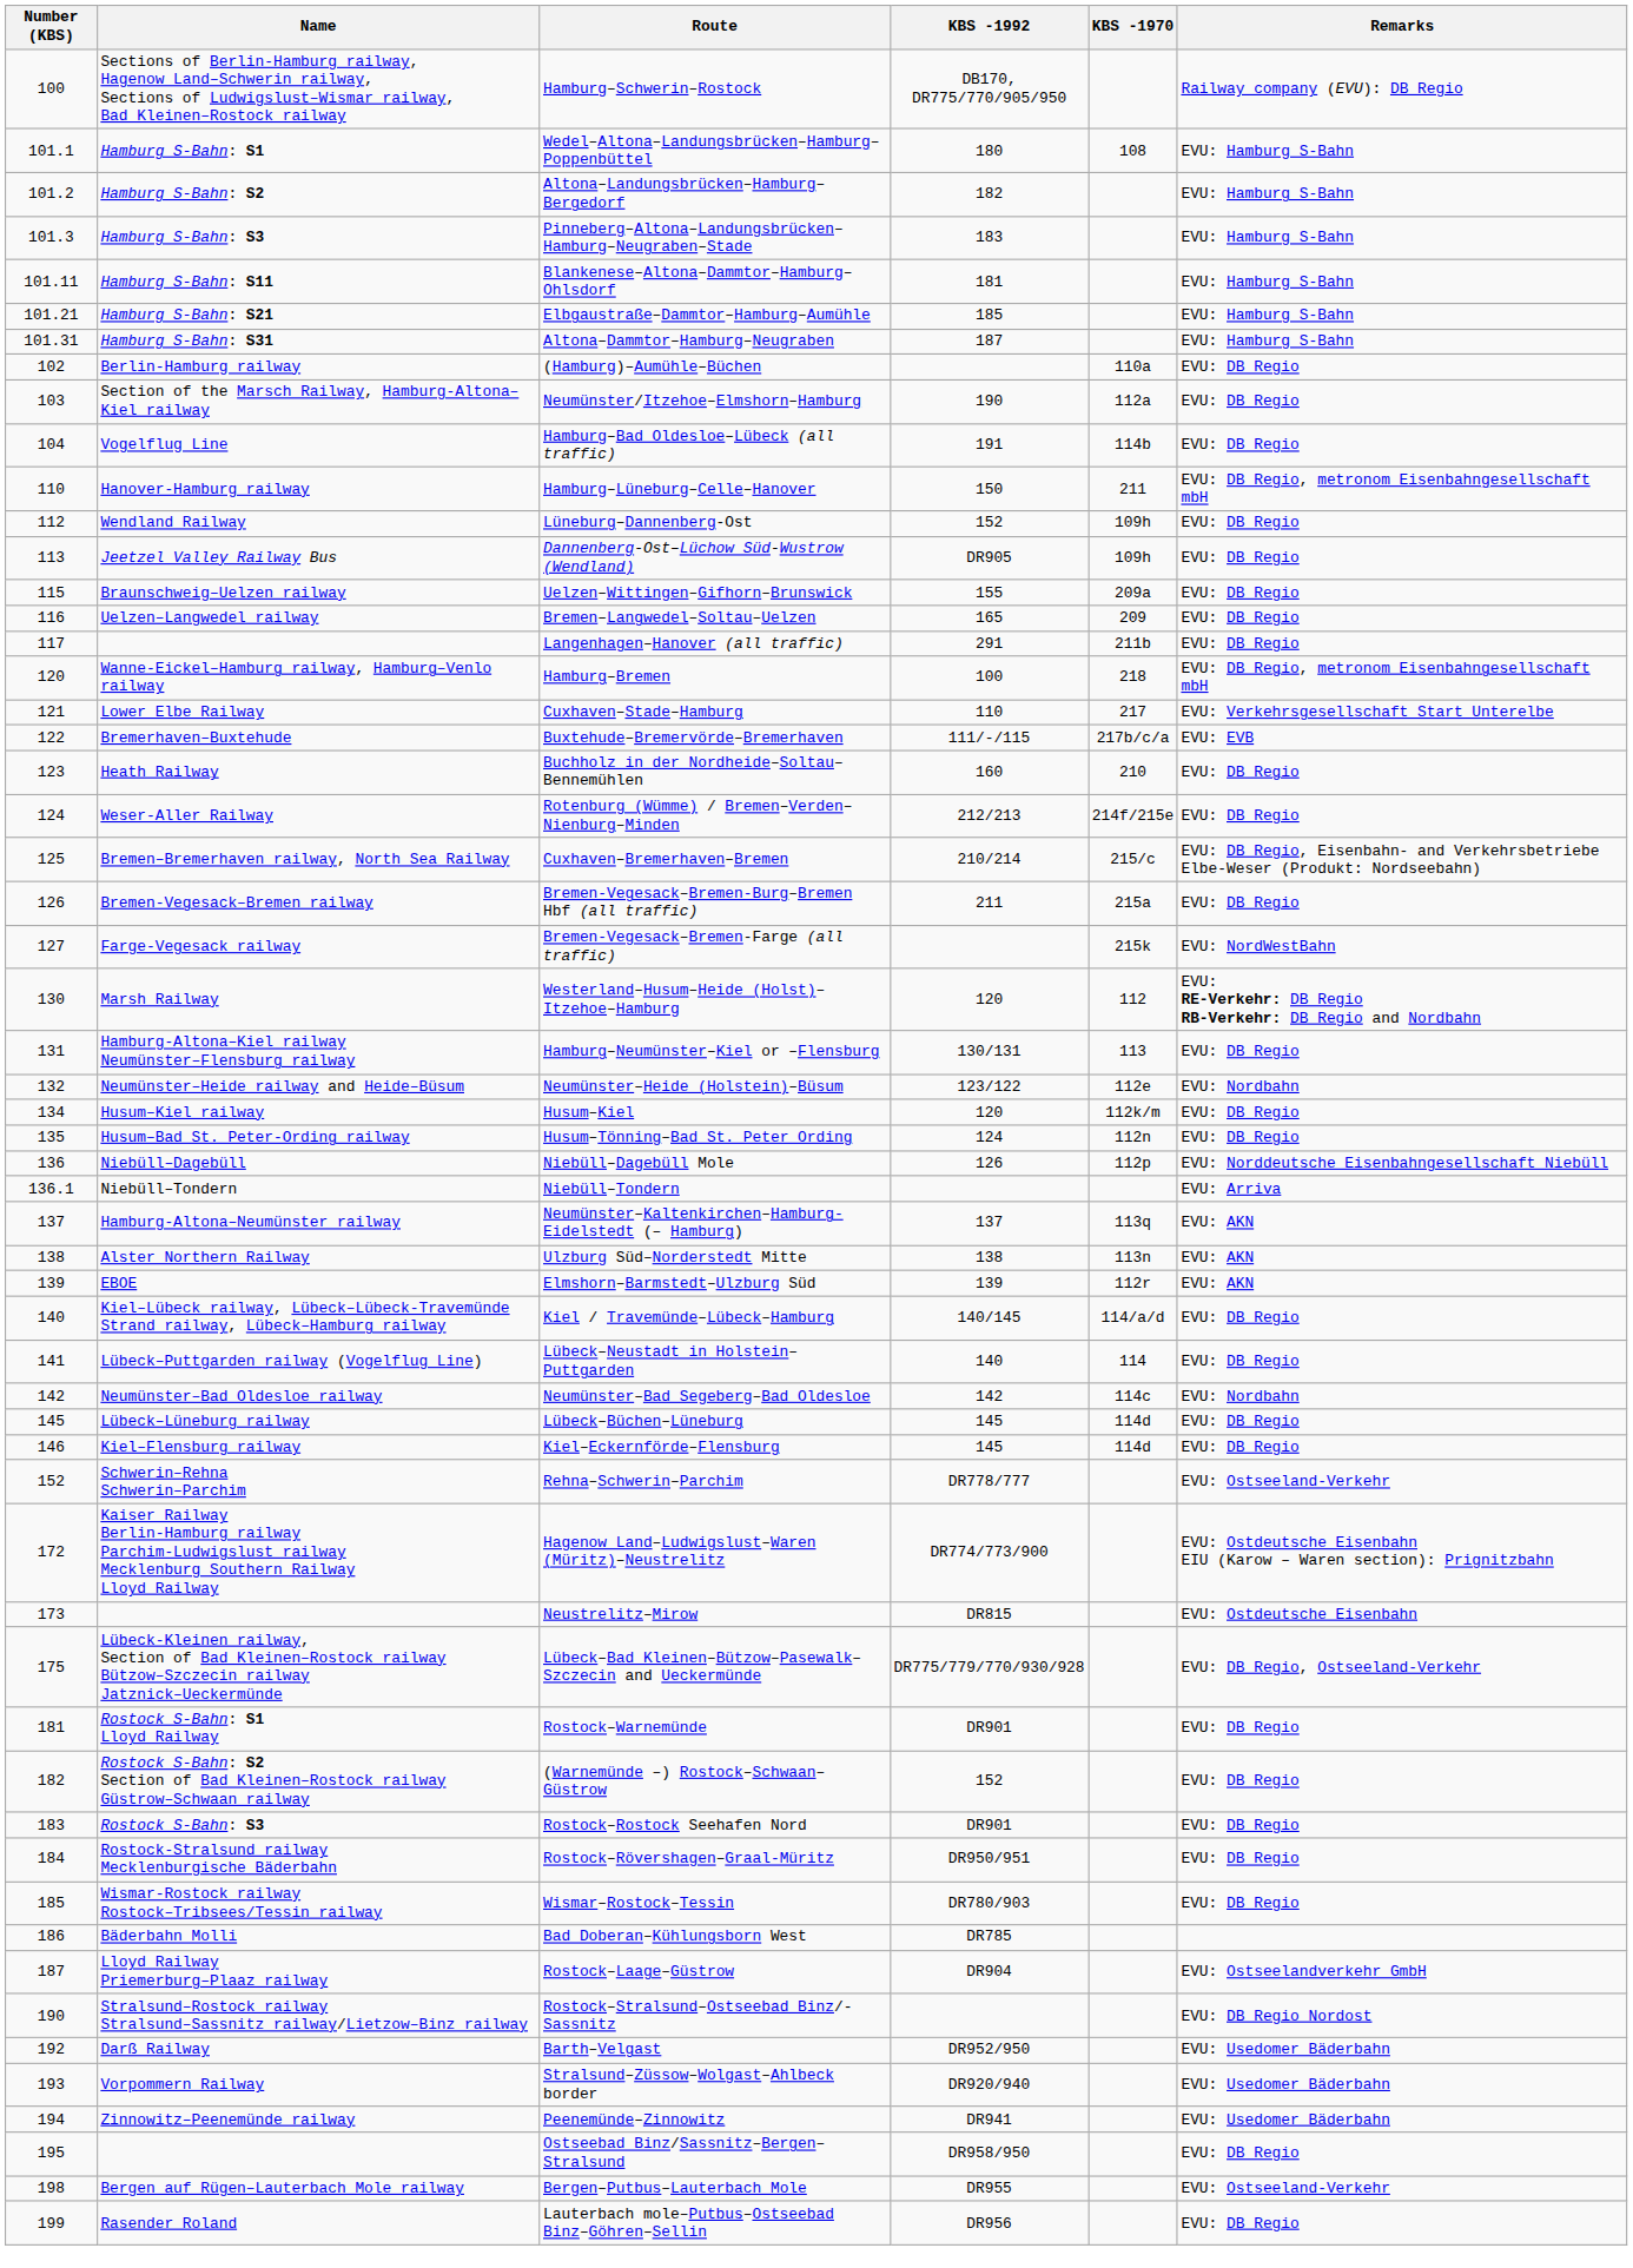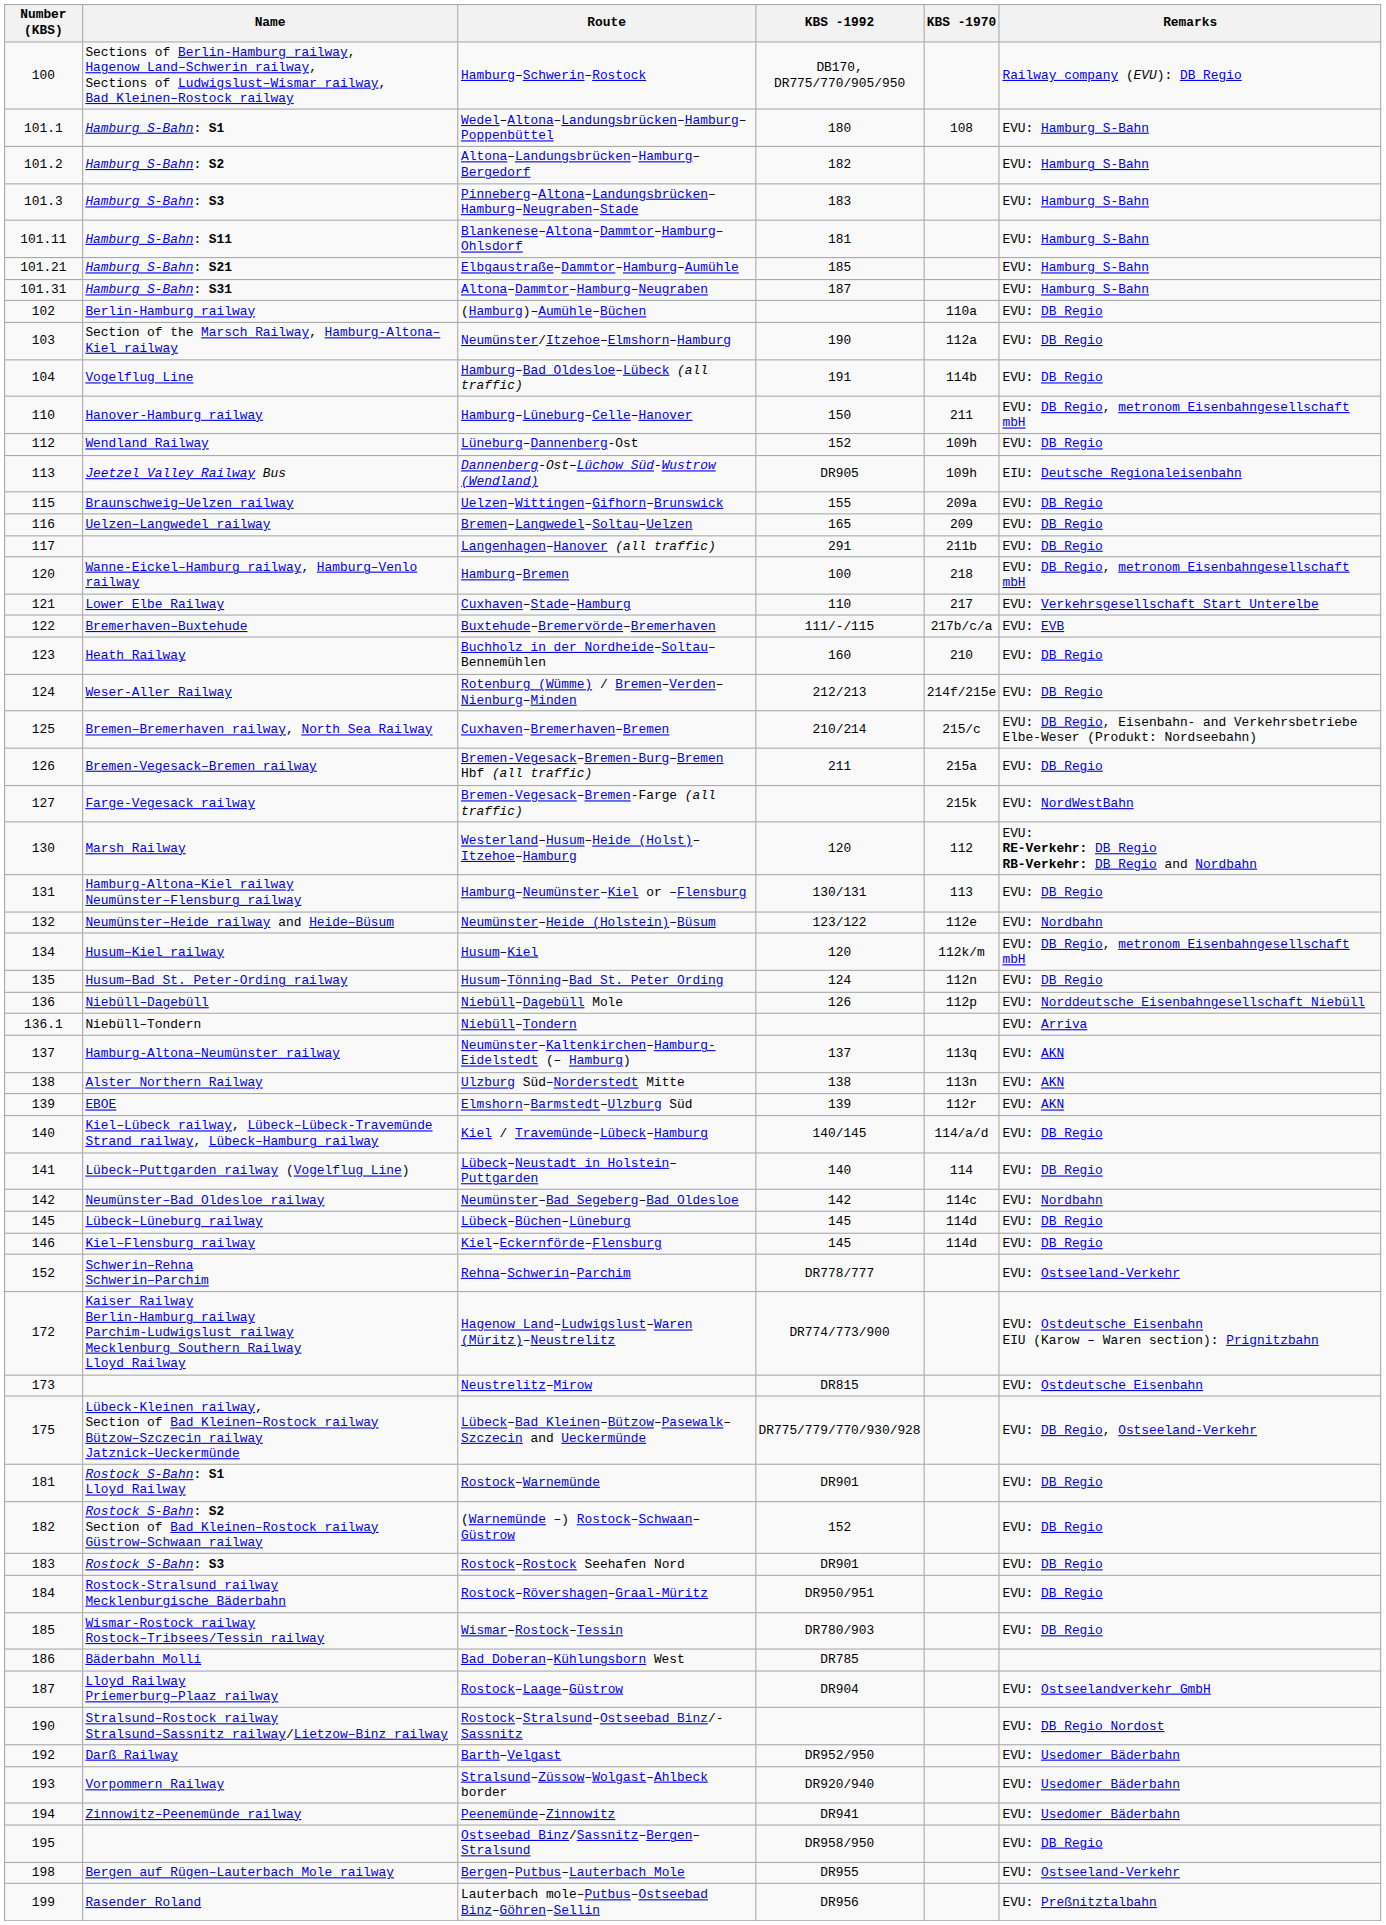Dannenberg-Ost–Lüchow Süd-Wustrow (Wendland) | Remarks: EVU: DB Regio -> EIU: Deutsche Regionaleisenbahn
Husum–Kiel | Remarks: EVU: DB Regio -> EVU: DB Regio, metronom Eisenbahngesellschaft mbH
Lauterbach mole–Putbus–Ostseebad Binz–Göhren–Sellin | Remarks: EVU: DB Regio -> EVU: Preßnitztalbahn
